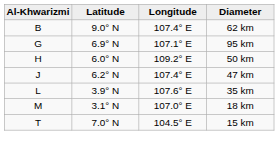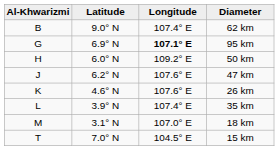95 km | Longitude: normal -> bold
47 km | Longitude: 107.4° E -> 107.6° E
+ row: K | 4.6° N | 107.6° E | 26 km
35 km | Longitude: 107.6° E -> 107.4° E
